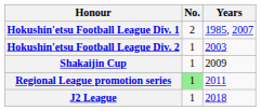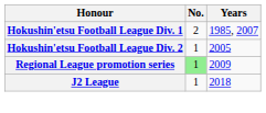Hokushin'etsu Football League Div. 2 | Years: 2003 -> 2005
- row: Shakaijin Cup | 1 | 2009
Regional League promotion series | Years: 2011 -> 2009
